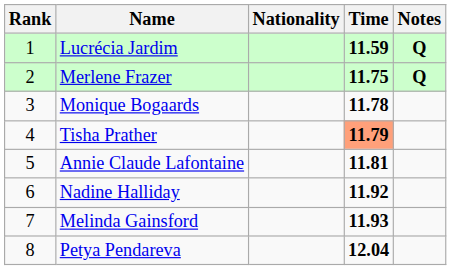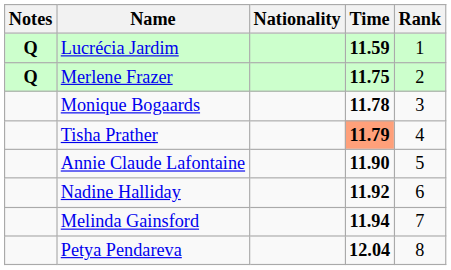columns swapped: Rank <-> Notes
Annie Claude Lafontaine | Time: 11.81 -> 11.90
Melinda Gainsford | Time: 11.93 -> 11.94
